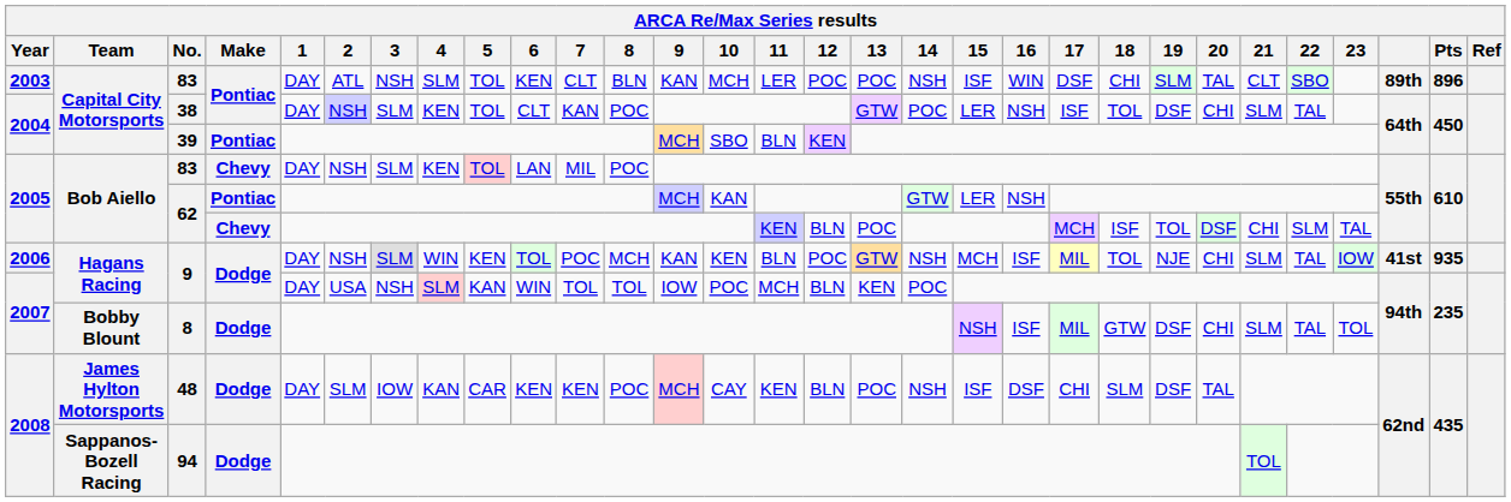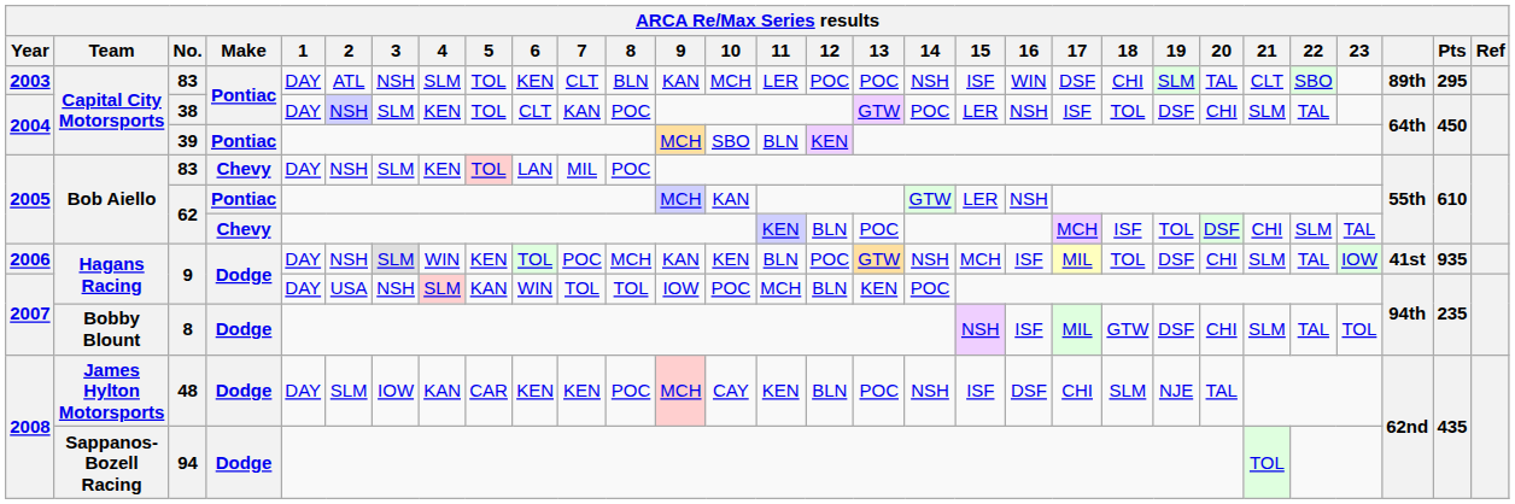2003 / 83 | Pts: 896 -> 295
2006 / 9 | 19: NJE -> DSF
48 | 19: DSF -> NJE
